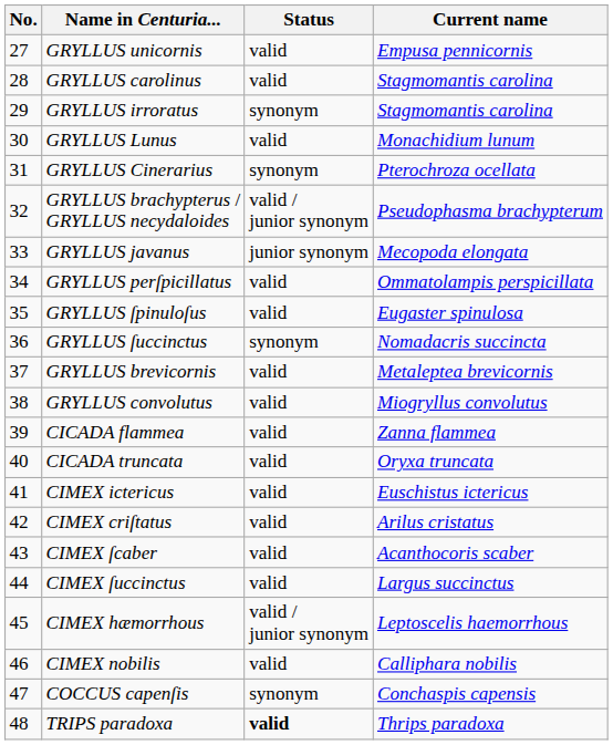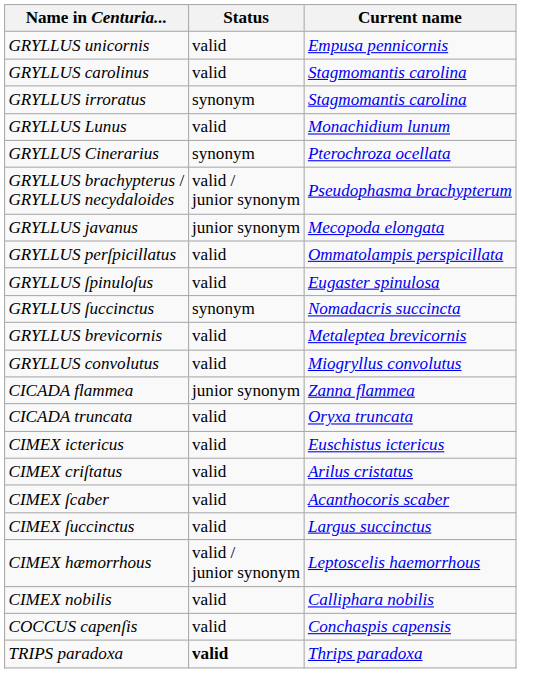- column: No. | 27 | 28 | 29 | 30 | 31 | 32 | 33 | 34 | 35 | 36 | 37 | 38 | 39 | 40 | 41 | 42 | 43 | 44 | 45 | 46 | 47 | 48
CICADA flammea | Status: valid -> junior synonym
COCCUS capenſis | Status: synonym -> valid
